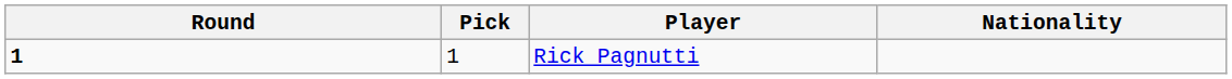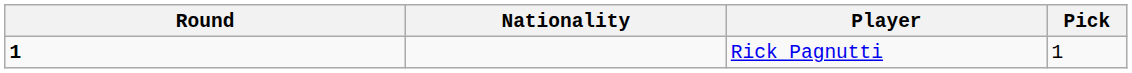columns swapped: Pick <-> Nationality
